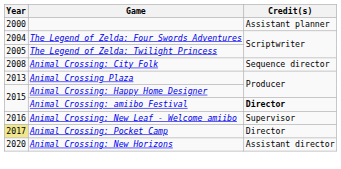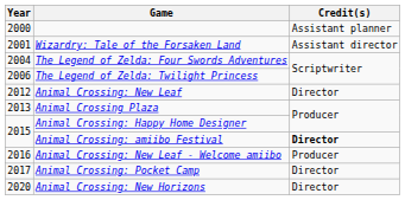+ row: 2001 | Wizardry: Tale of the Forsaken Land | Assistant director
The Legend of Zelda: Twilight Princess | Year: 2005 -> 2006
- row: 2008 | Animal Crossing: City Folk | Sequence director
+ row: 2012 | Animal Crossing: New Leaf | Director
Animal Crossing: New Leaf - Welcome amiibo | Credit(s): Supervisor -> Producer
Animal Crossing: Pocket Camp | Year: khaki background -> no background
Animal Crossing: New Horizons | Credit(s): Assistant director -> Director
